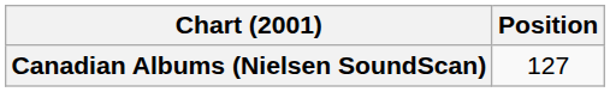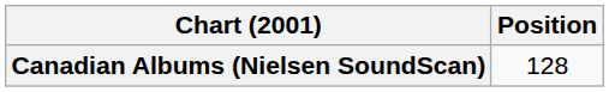Canadian Albums (Nielsen SoundScan) | Position: 127 -> 128
